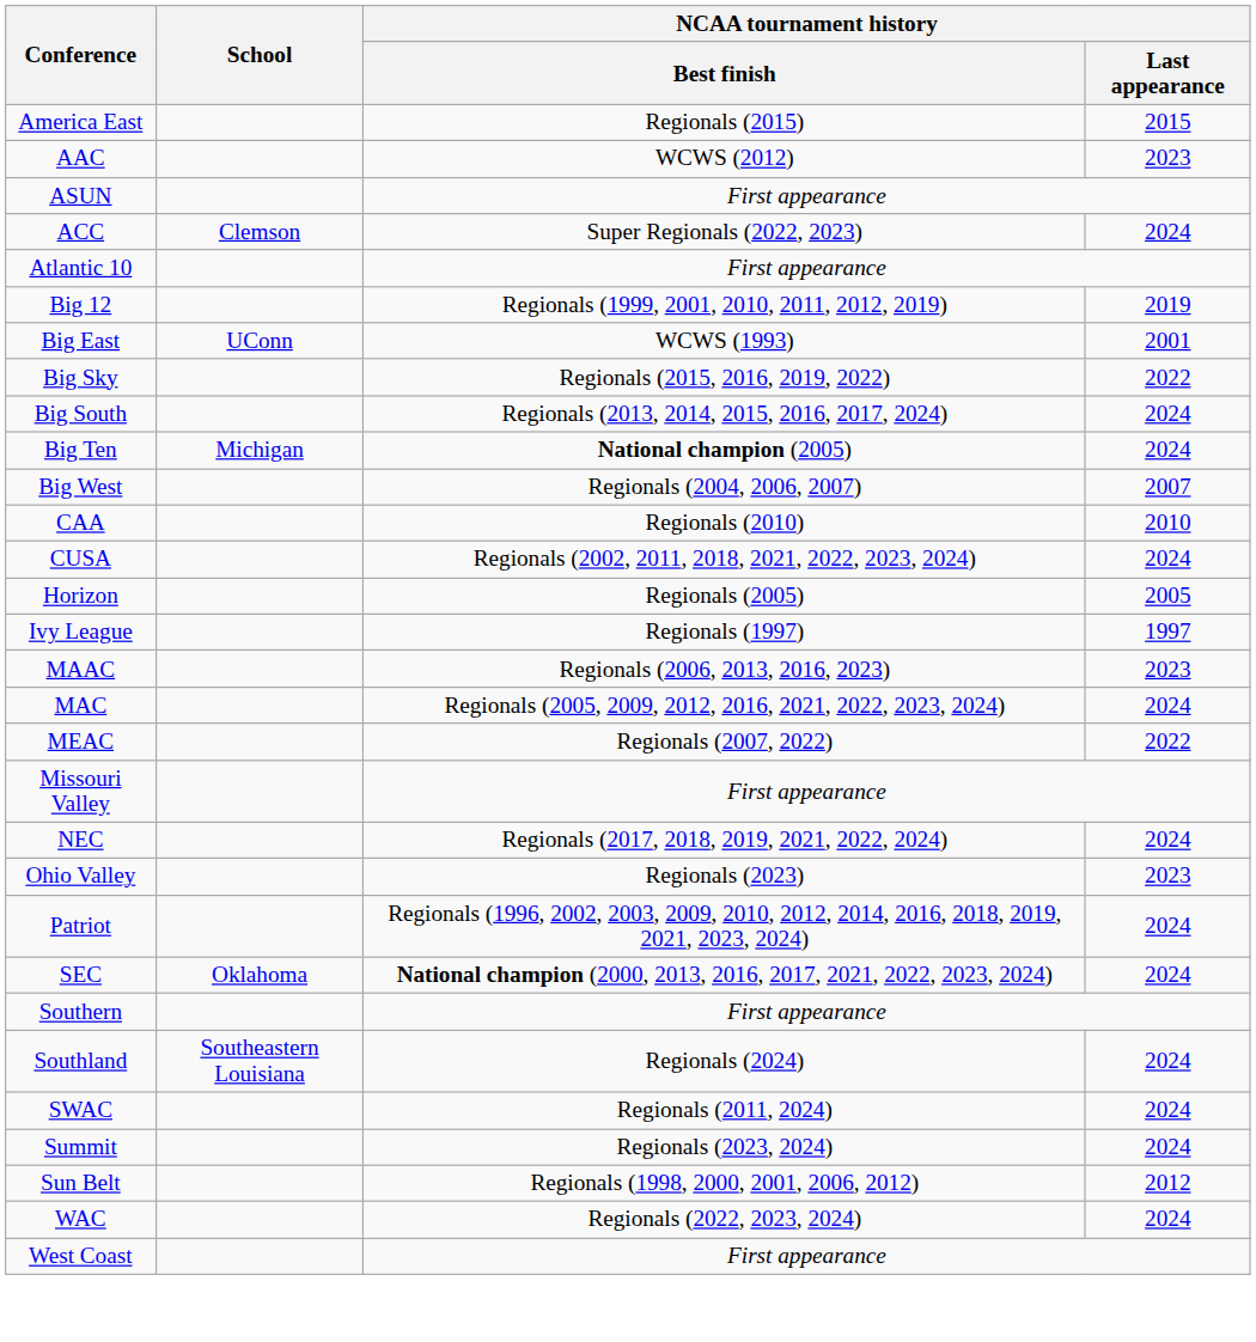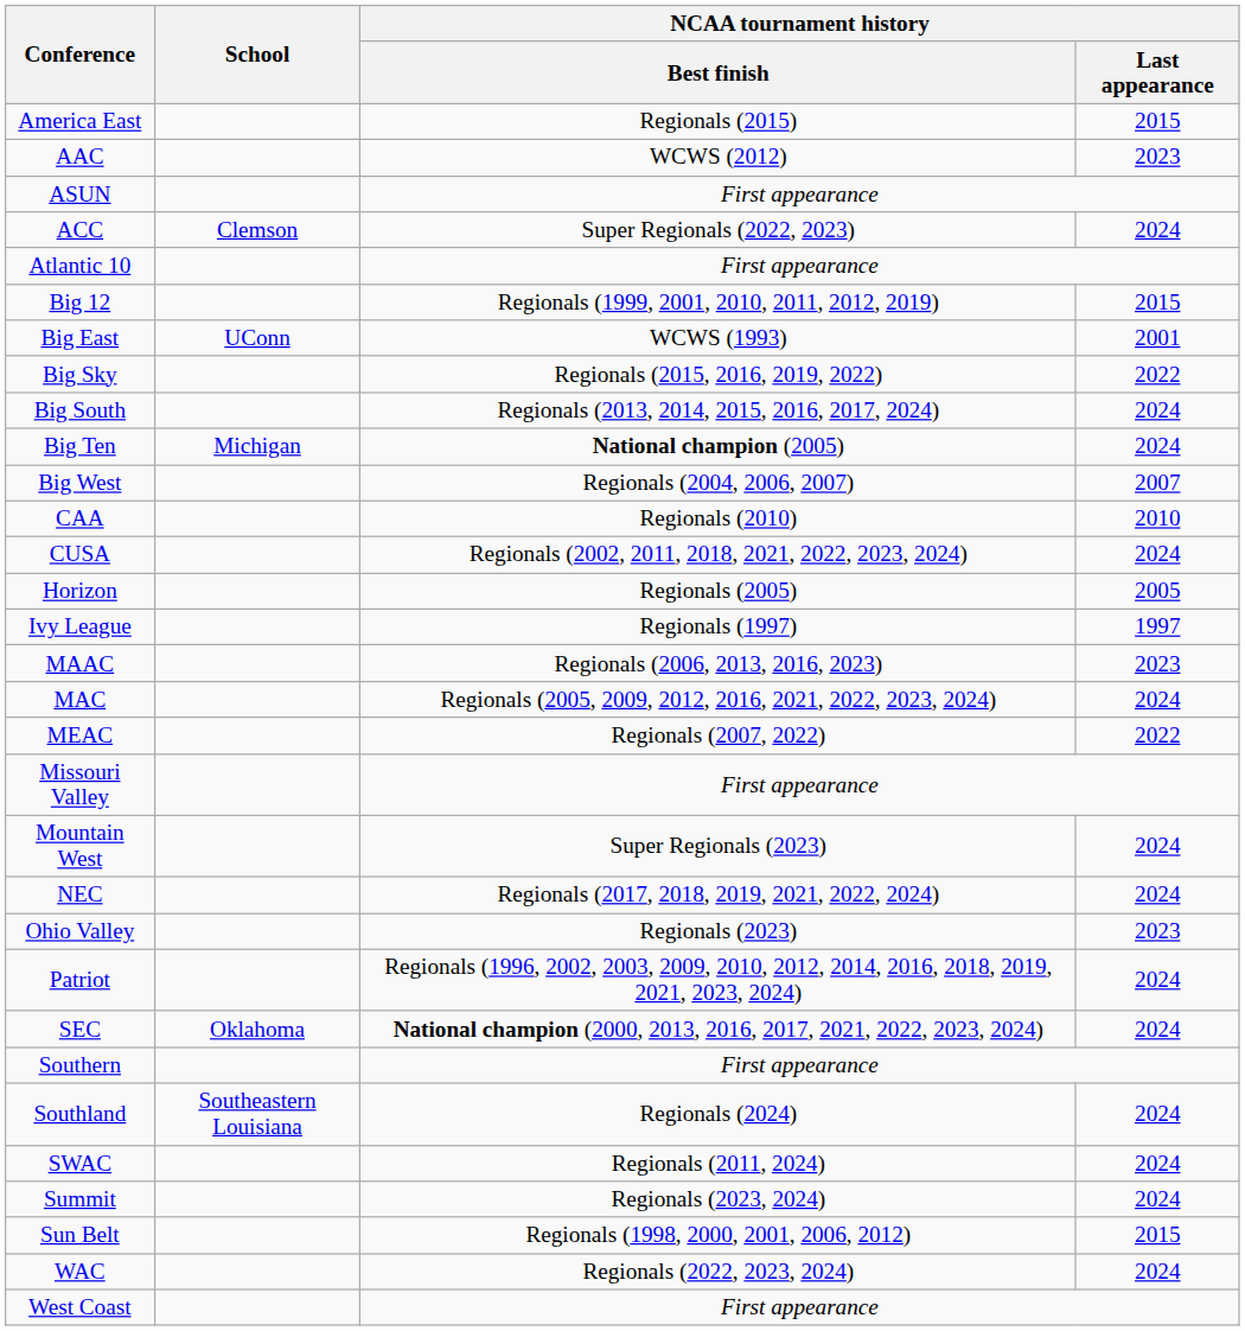Big 12 | NCAA tournament history / Last appearance: 2019 -> 2015
+ row: Mountain West | Super Regionals (2023) | 2024
Sun Belt | NCAA tournament history / Last appearance: 2012 -> 2015
